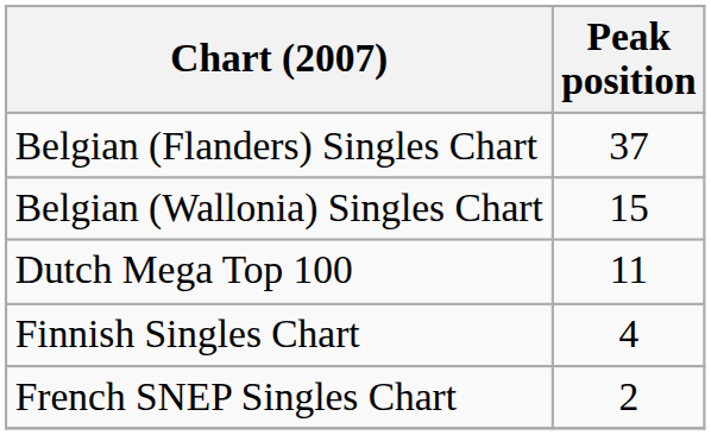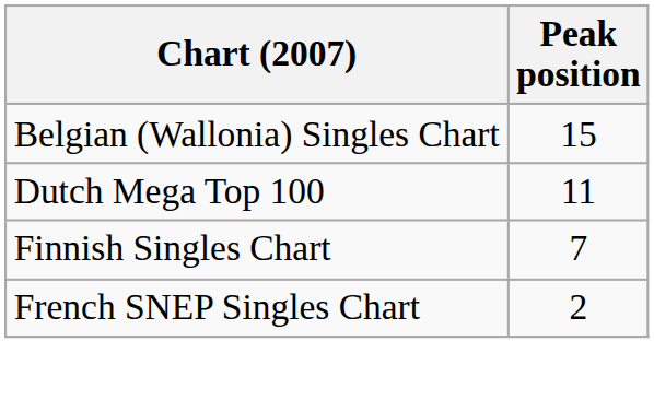- row: Belgian (Flanders) Singles Chart | 37
Finnish Singles Chart | Peak position: 4 -> 7
